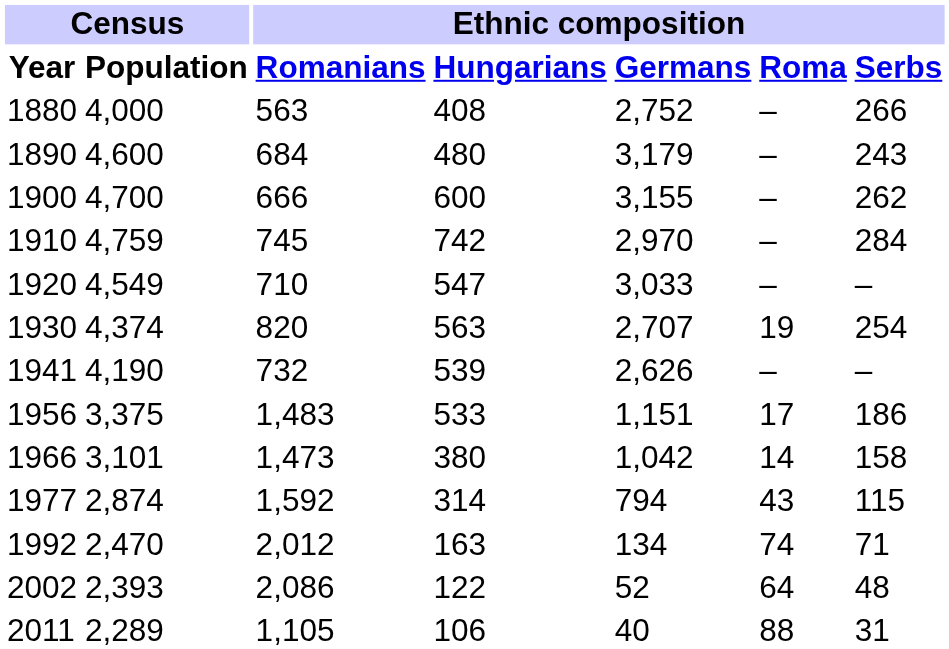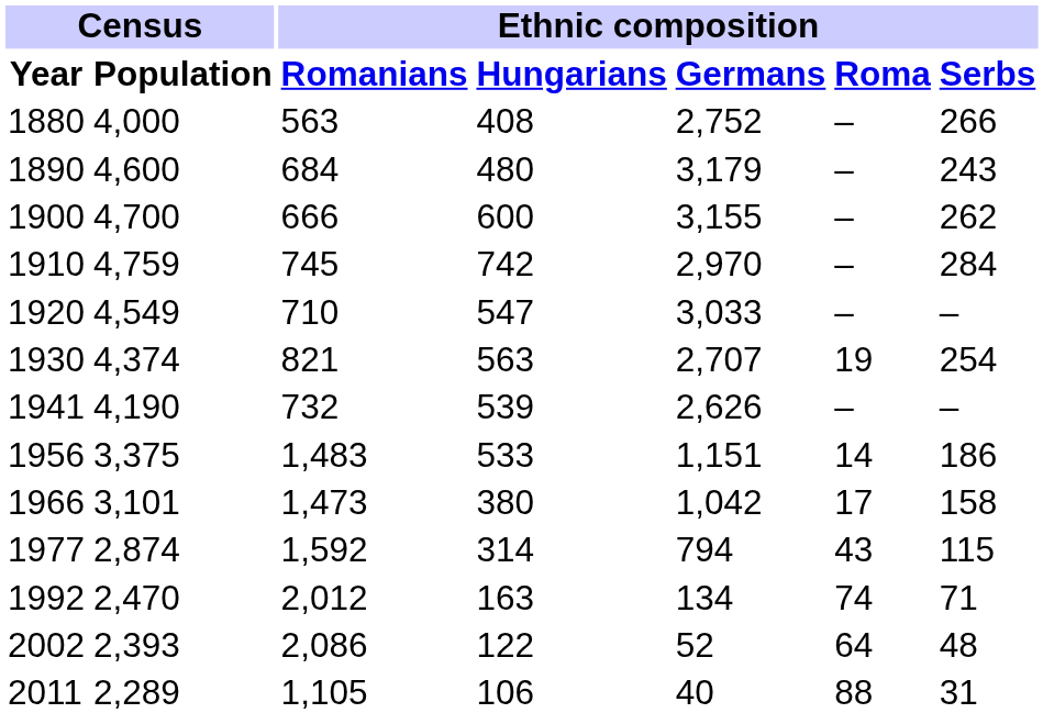1930 | Ethnic composition / Romanians: 820 -> 821
1956 | Ethnic composition / Roma: 17 -> 14
1966 | Ethnic composition / Roma: 14 -> 17
